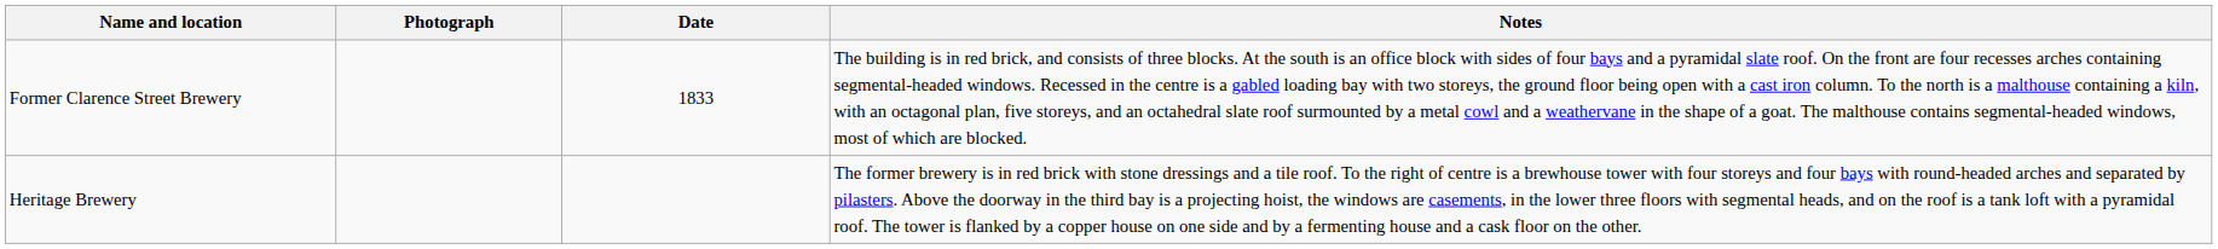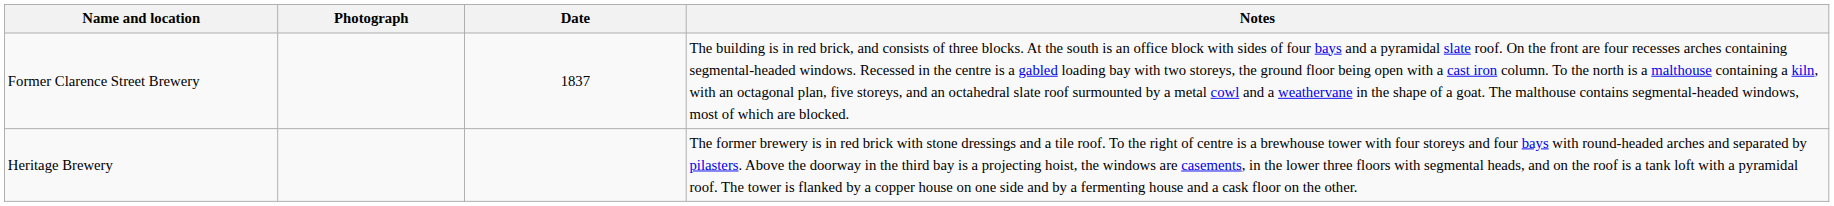Former Clarence Street Brewery | Date: 1833 -> 1837
